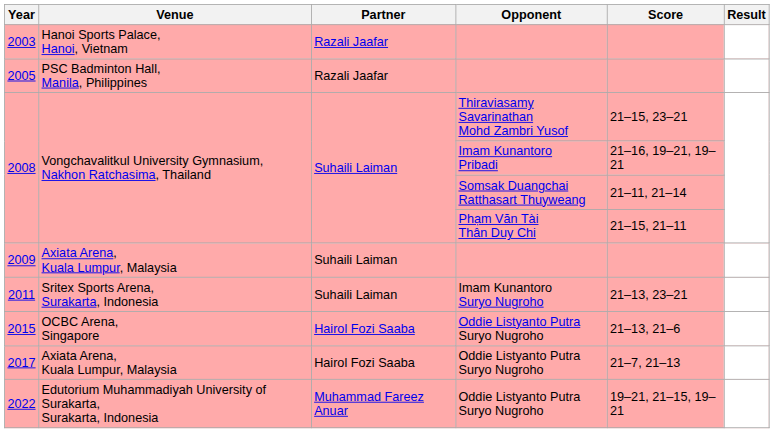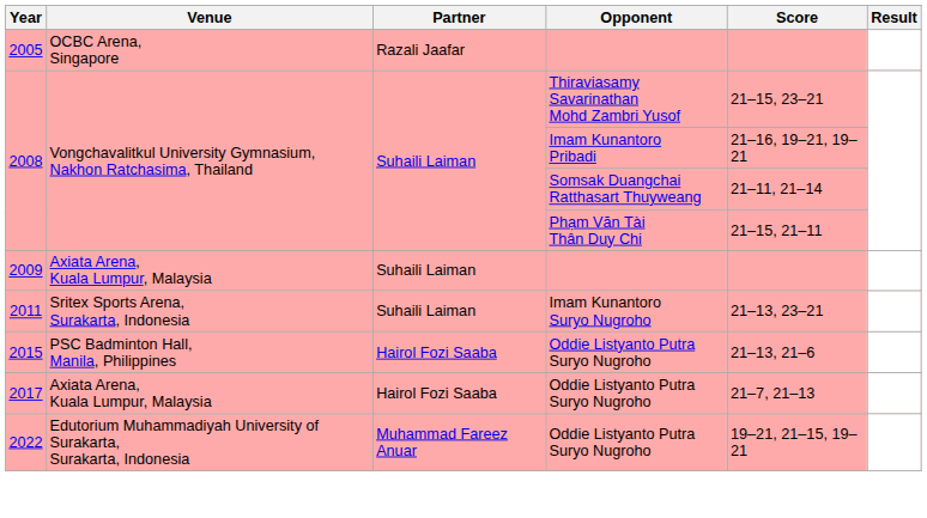- row: 2003 | Hanoi Sports Palace, Hanoi, Vietnam | Razali Jaafar
2005 | Venue: PSC Badminton Hall, Manila, Philippines -> OCBC Arena, Singapore
2015 | Venue: OCBC Arena, Singapore -> PSC Badminton Hall, Manila, Philippines
